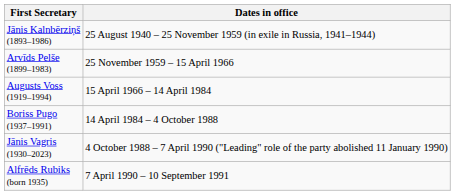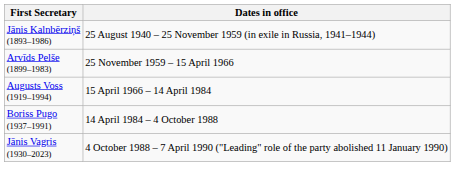- row: Alfrēds Rubiks (born 1935) | 7 April 1990 – 10 September 1991
